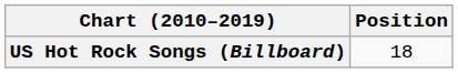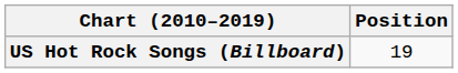US Hot Rock Songs (Billboard) | Position: 18 -> 19
